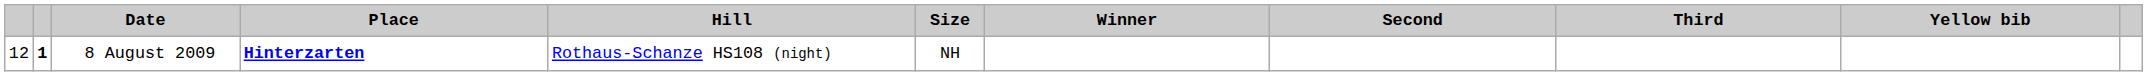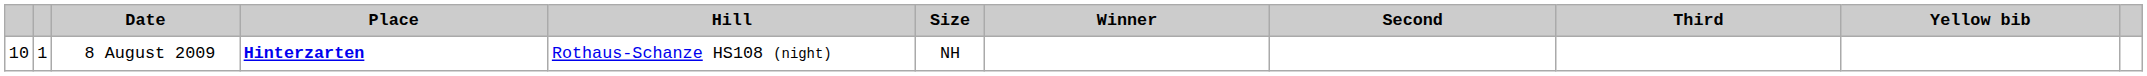8 August 2009 | column 1: 12 -> 10
8 August 2009 | column 2: bold -> normal
